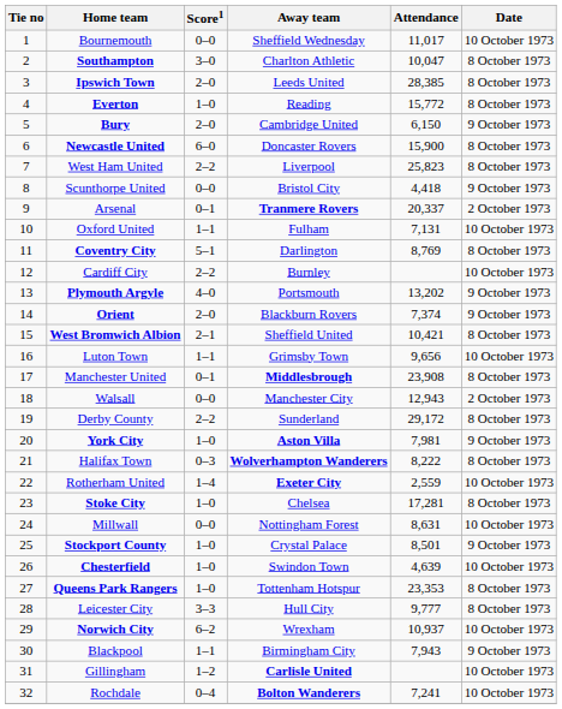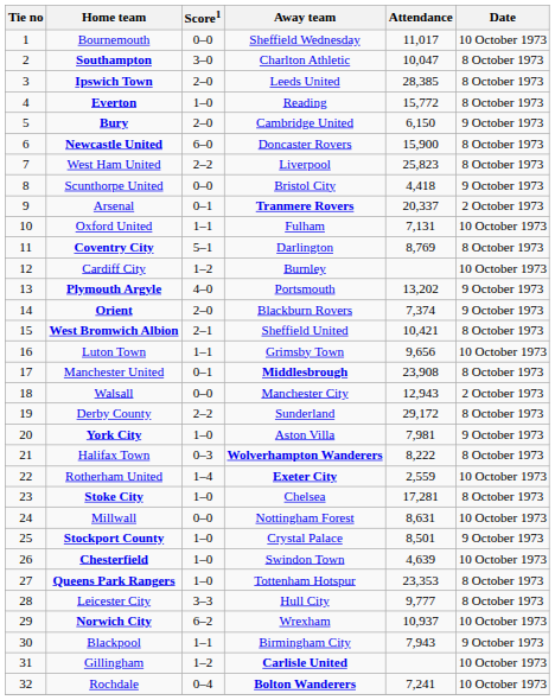Cardiff City | Score1: 2–2 -> 1–2
York City | Away team: bold -> normal
